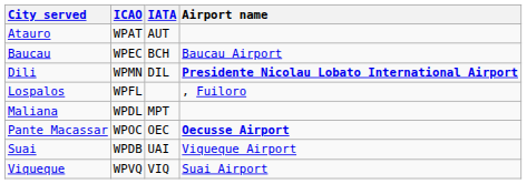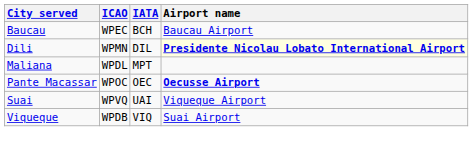- row: Atauro | WPAT | AUT
Dili | Airport name: no background -> lightyellow background
- row: Lospalos | WPFL | , Fuiloro
Suai | ICAO: WPDB -> WPVQ
Viqueque | ICAO: WPVQ -> WPDB
